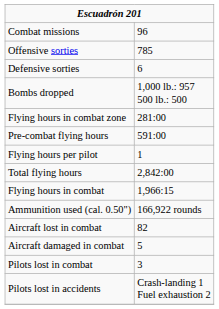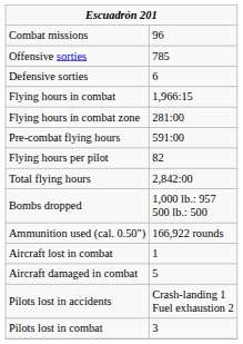rows swapped: Flying hours in combat <-> Bombs dropped
Flying hours per pilot | column 2: 1 -> 82
Aircraft lost in combat | column 2: 82 -> 1
rows swapped: Pilots lost in combat <-> Pilots lost in accidents
